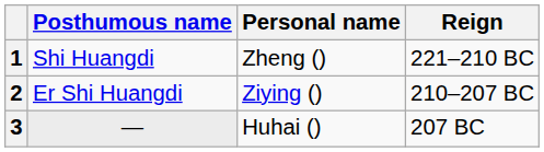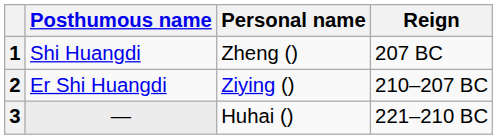1 | Reign: 221–210 BC -> 207 BC
3 | Reign: 207 BC -> 221–210 BC
